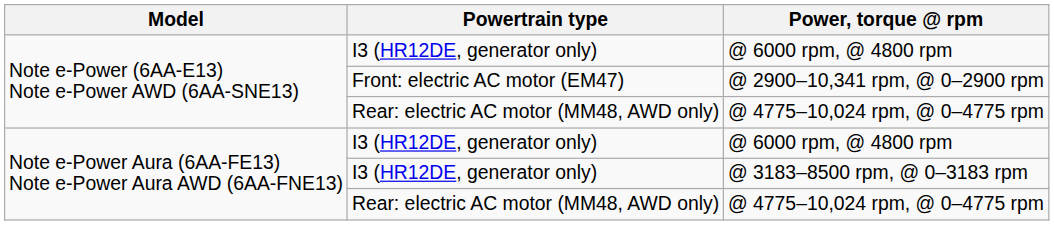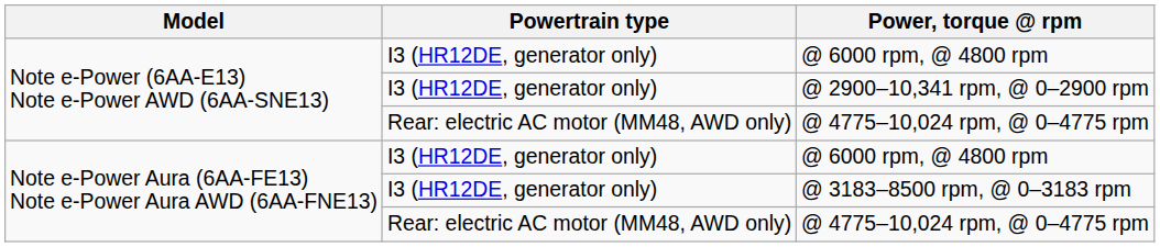@ 2900–10,341 rpm, @ 0–2900 rpm | Powertrain type: Front: electric AC motor (EM47) -> I3 (HR12DE, generator only)
